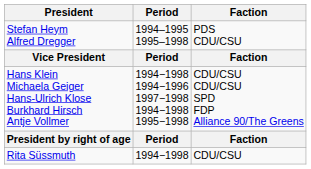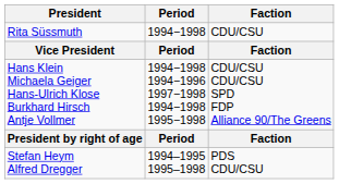rows swapped: Rita Süssmuth <-> Stefan Heym Alfred Dregger
